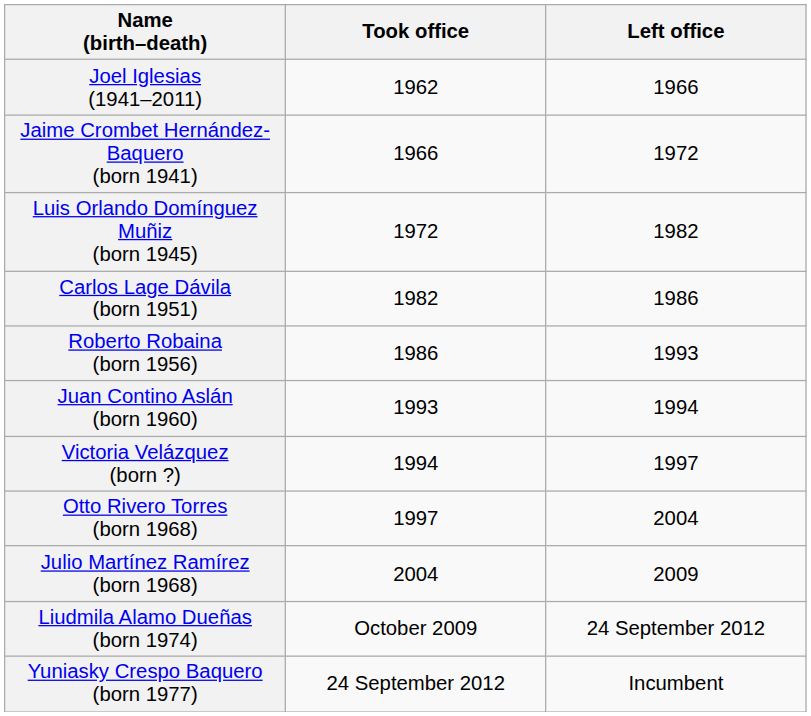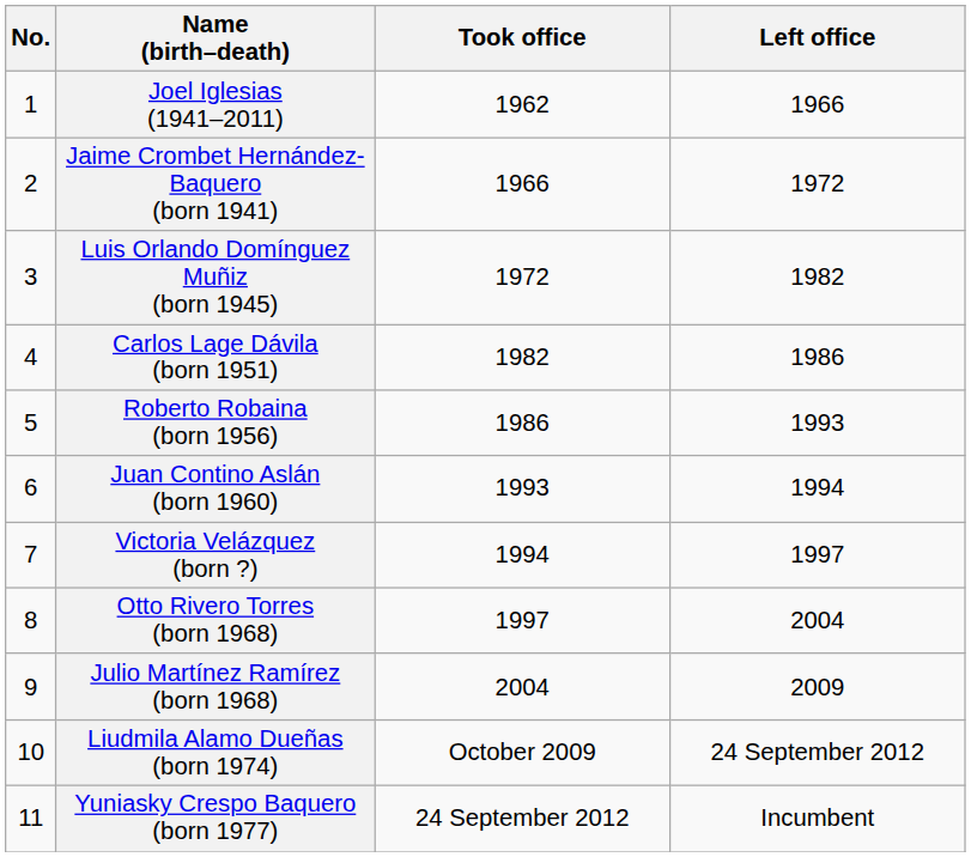+ column: No. | 1 | 2 | 3 | 4 | 5 | 6 | 7 | 8 | 9 | 10 | 11
